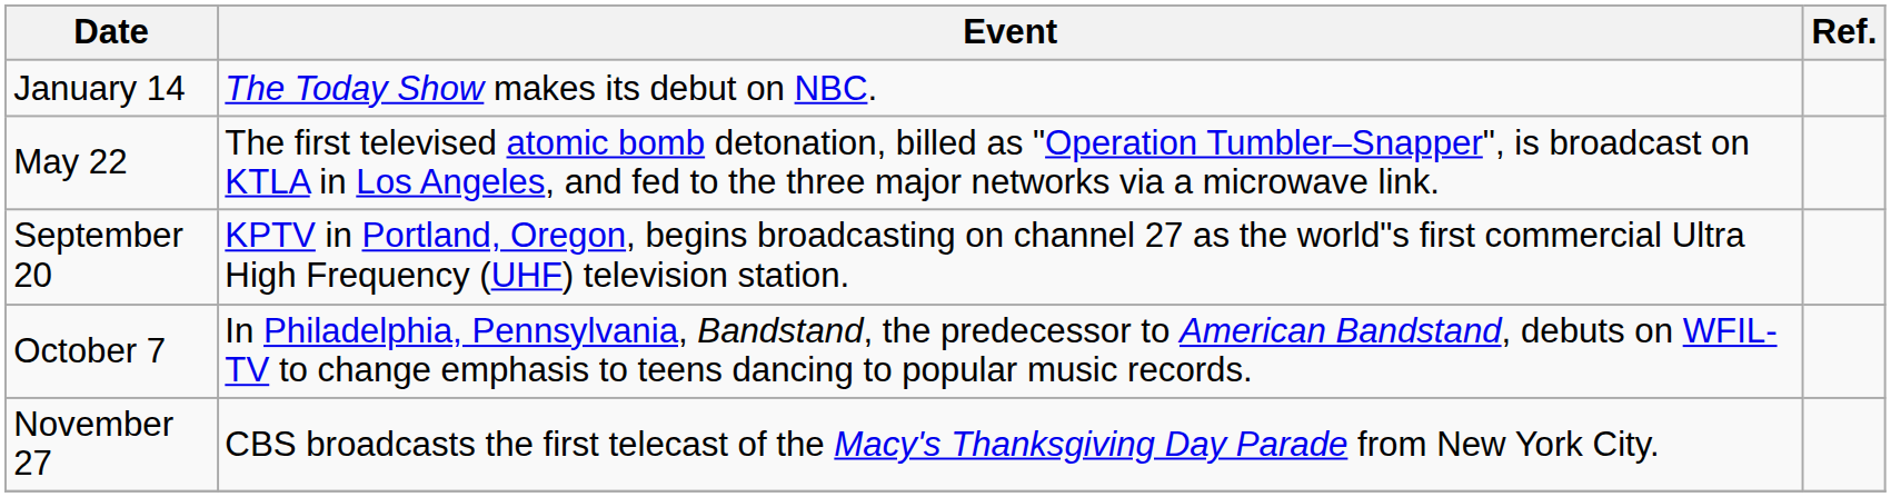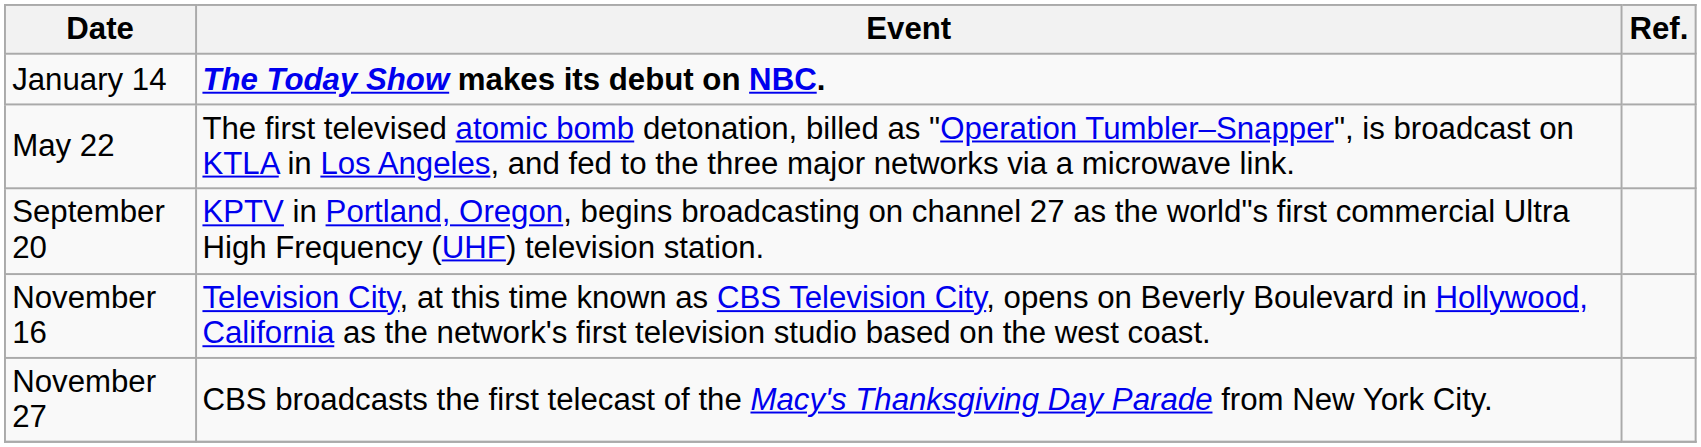January 14 | Event: normal -> bold
- row: October 7 | In Philadelphia, Pennsylvania, Bandstand, the predecessor to American Bandstand, debuts on WFIL-TV to change emphasis to teens dancing to popular music records.
+ row: November 16 | Television City, at this time known as CBS Television City, opens on Beverly Boulevard in Hollywood, California as the network's first television studio based on the west coast.
